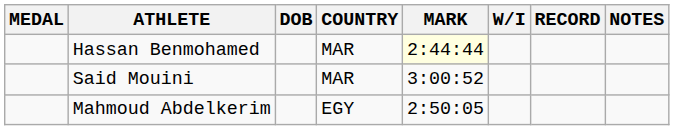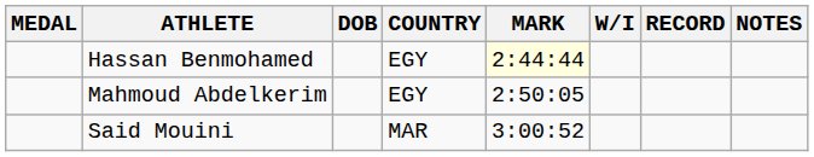Hassan Benmohamed | COUNTRY: MAR -> EGY
rows swapped: Mahmoud Abdelkerim <-> Said Mouini
